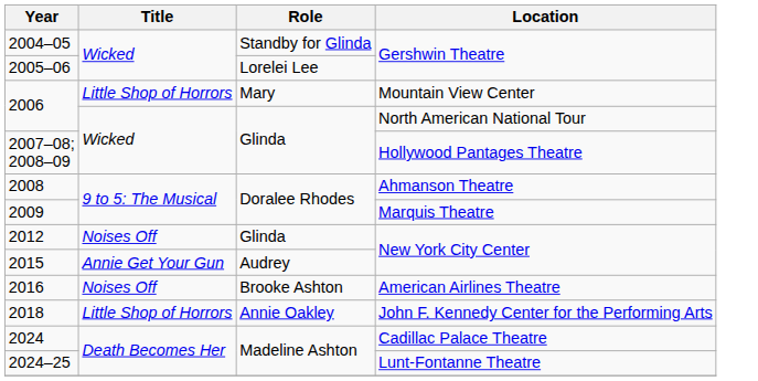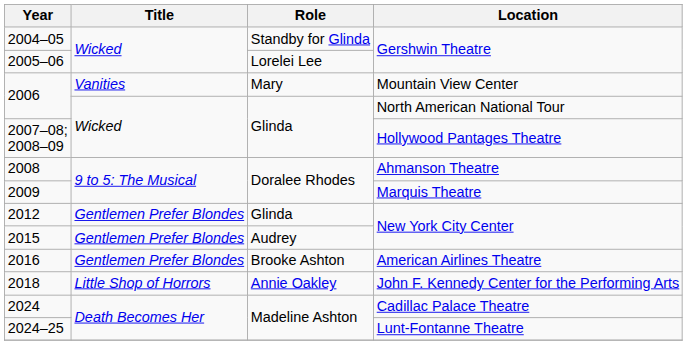2006 / Mountain View Center | Title: Little Shop of Horrors -> Vanities
2012 | Title: Noises Off -> Gentlemen Prefer Blondes
2015 | Title: Annie Get Your Gun -> Gentlemen Prefer Blondes
2016 | Title: Noises Off -> Gentlemen Prefer Blondes
